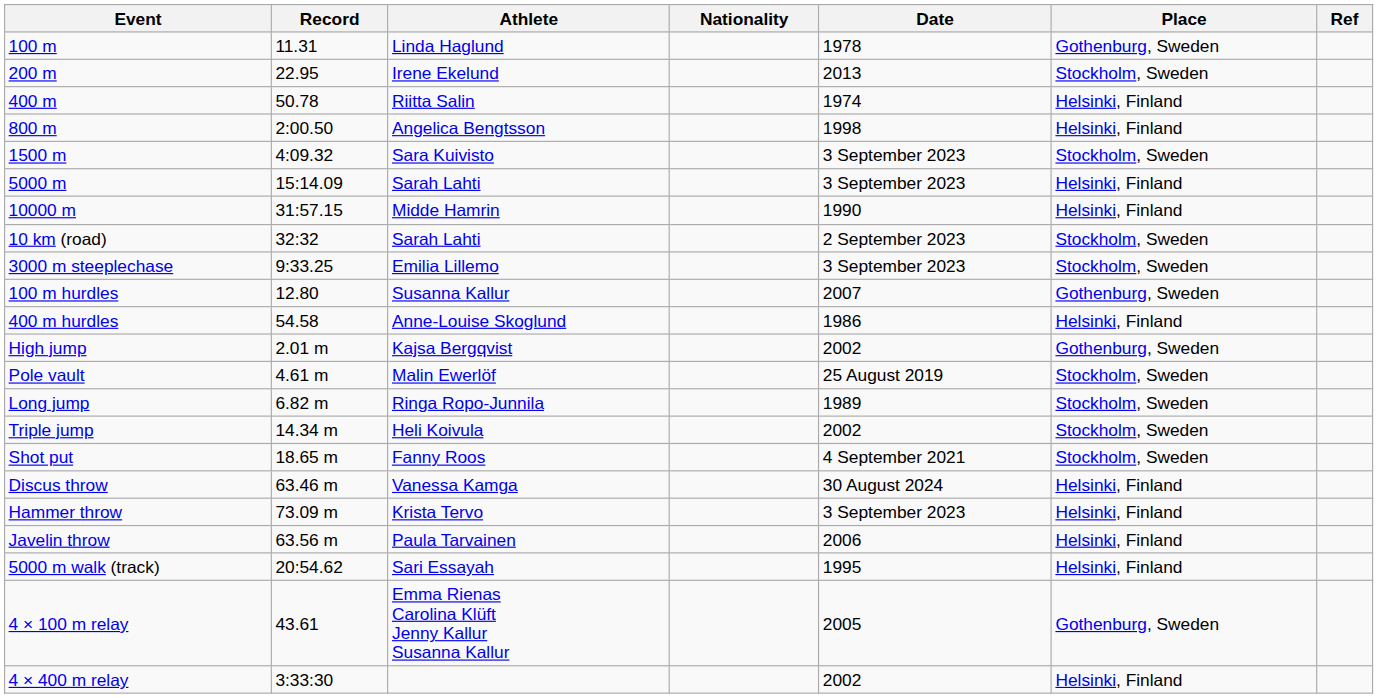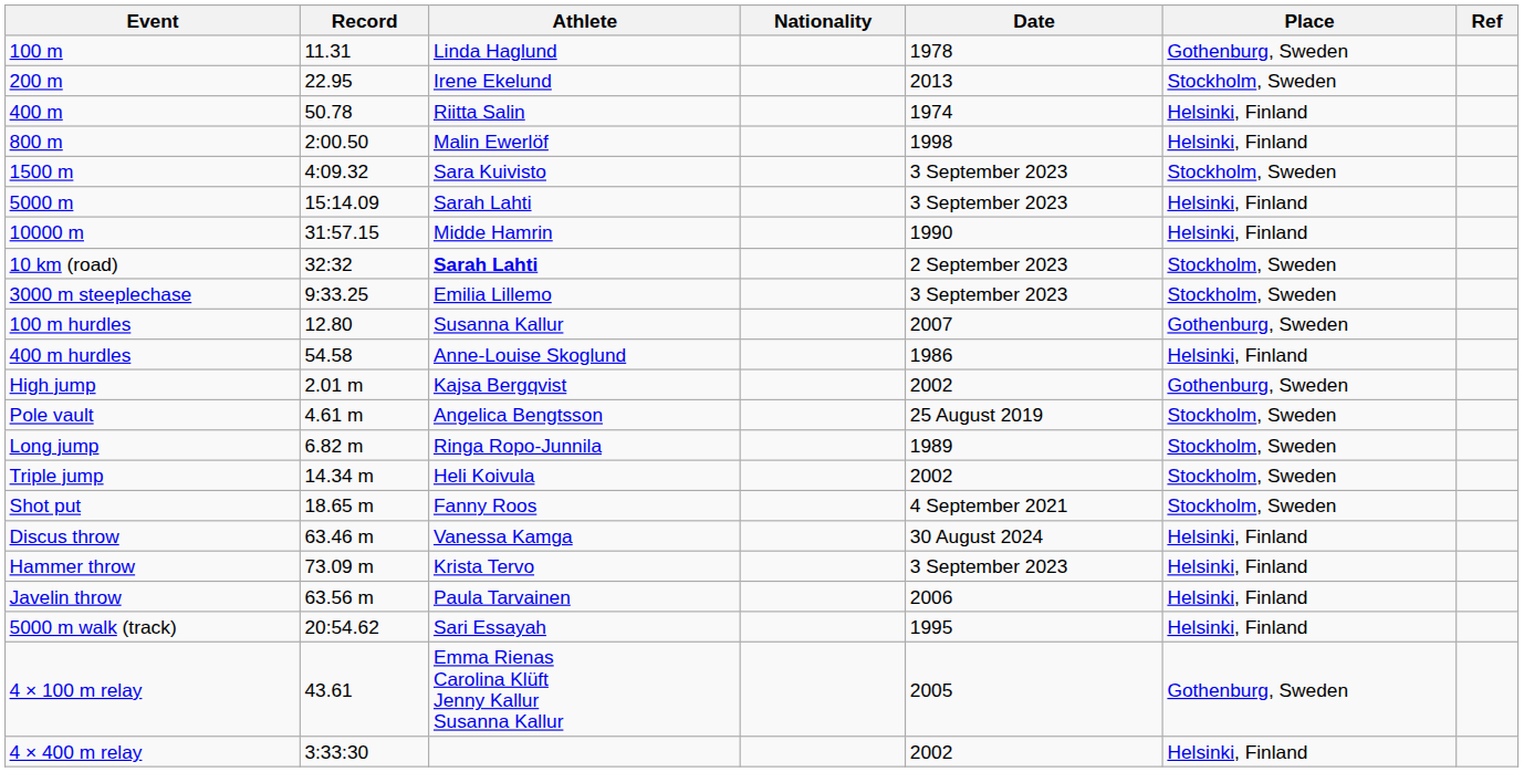800 m | Athlete: Angelica Bengtsson -> Malin Ewerlöf
10 km (road) | Athlete: normal -> bold
Pole vault | Athlete: Malin Ewerlöf -> Angelica Bengtsson
